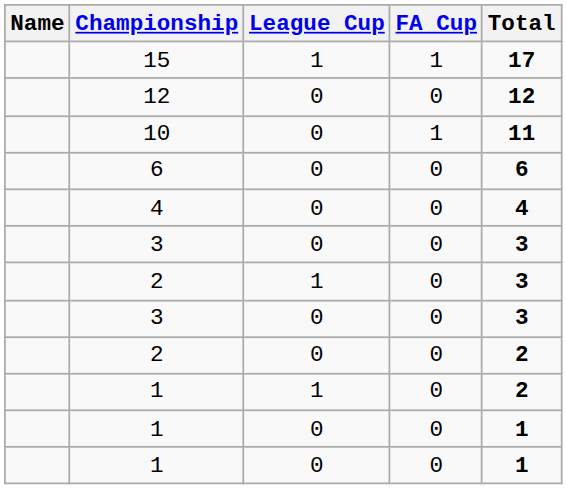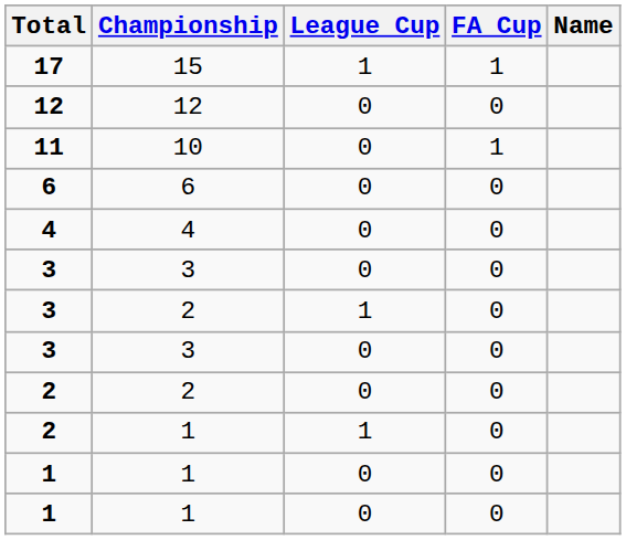columns swapped: Name <-> Total
